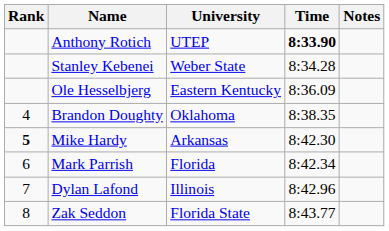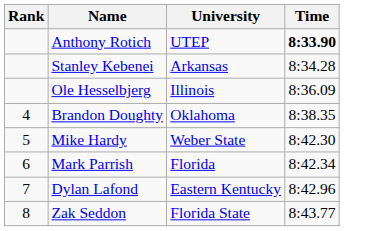- column: Notes
Stanley Kebenei | University: Weber State -> Arkansas
Ole Hesselbjerg | University: Eastern Kentucky -> Illinois
Mike Hardy | Rank: bold -> normal
Mike Hardy | University: Arkansas -> Weber State
Dylan Lafond | University: Illinois -> Eastern Kentucky
